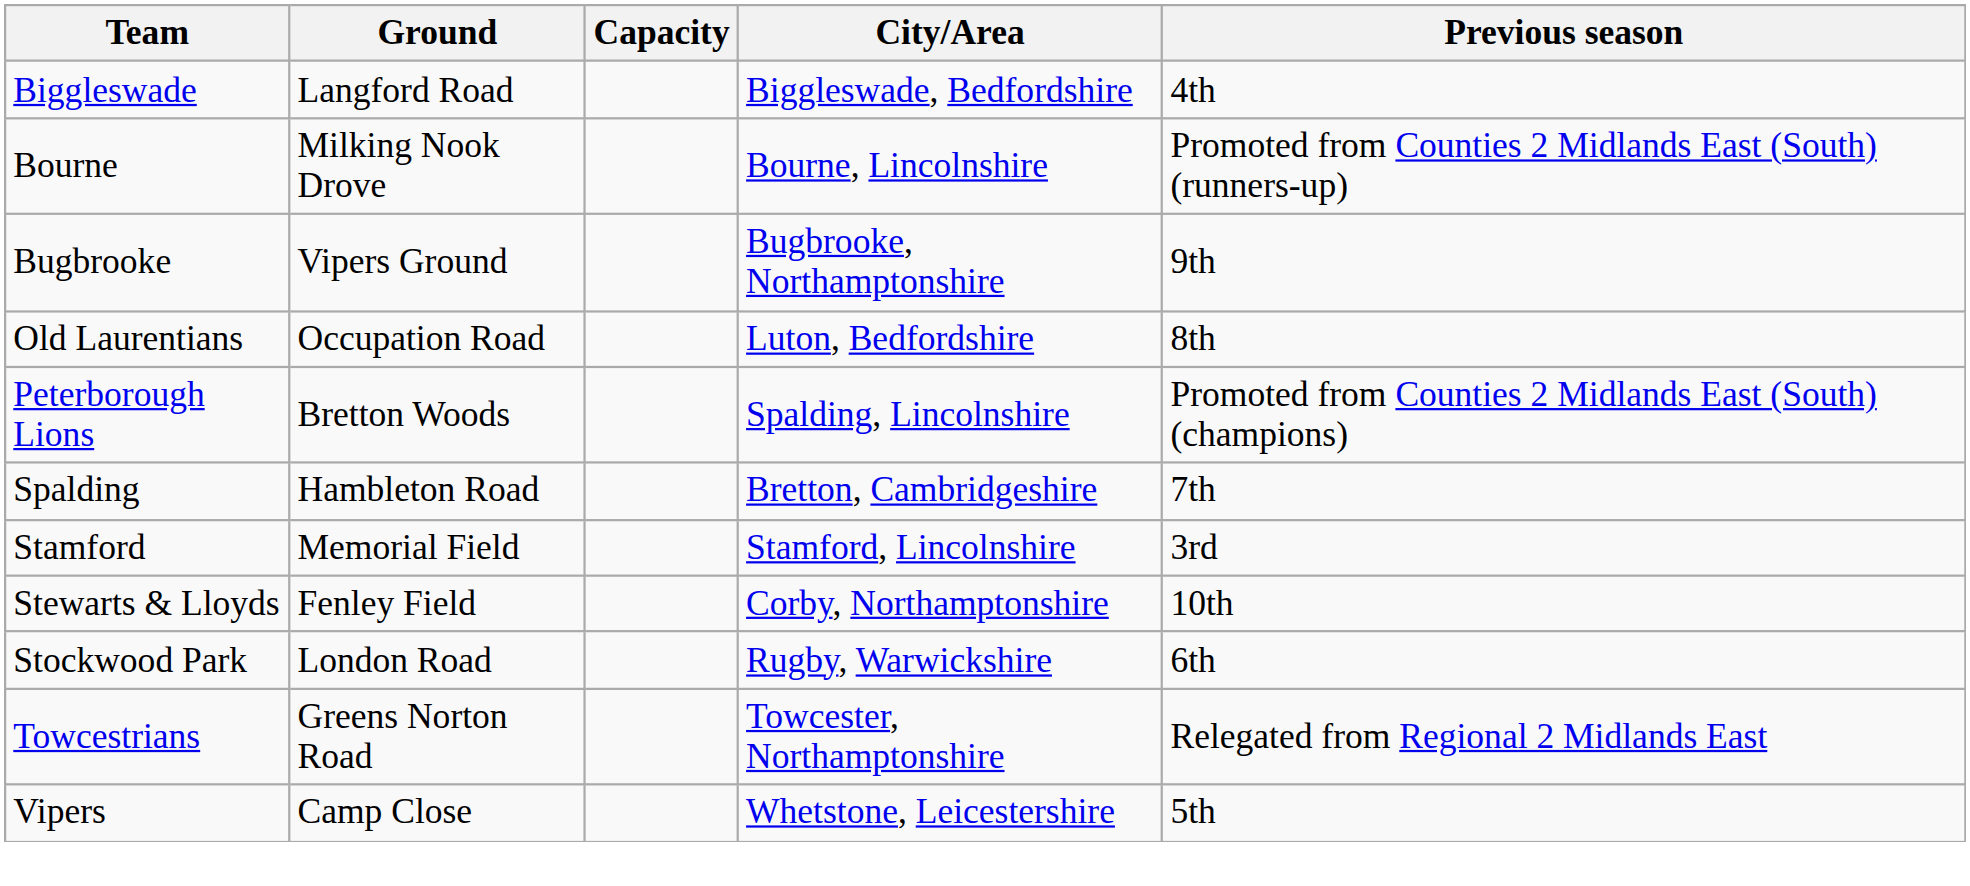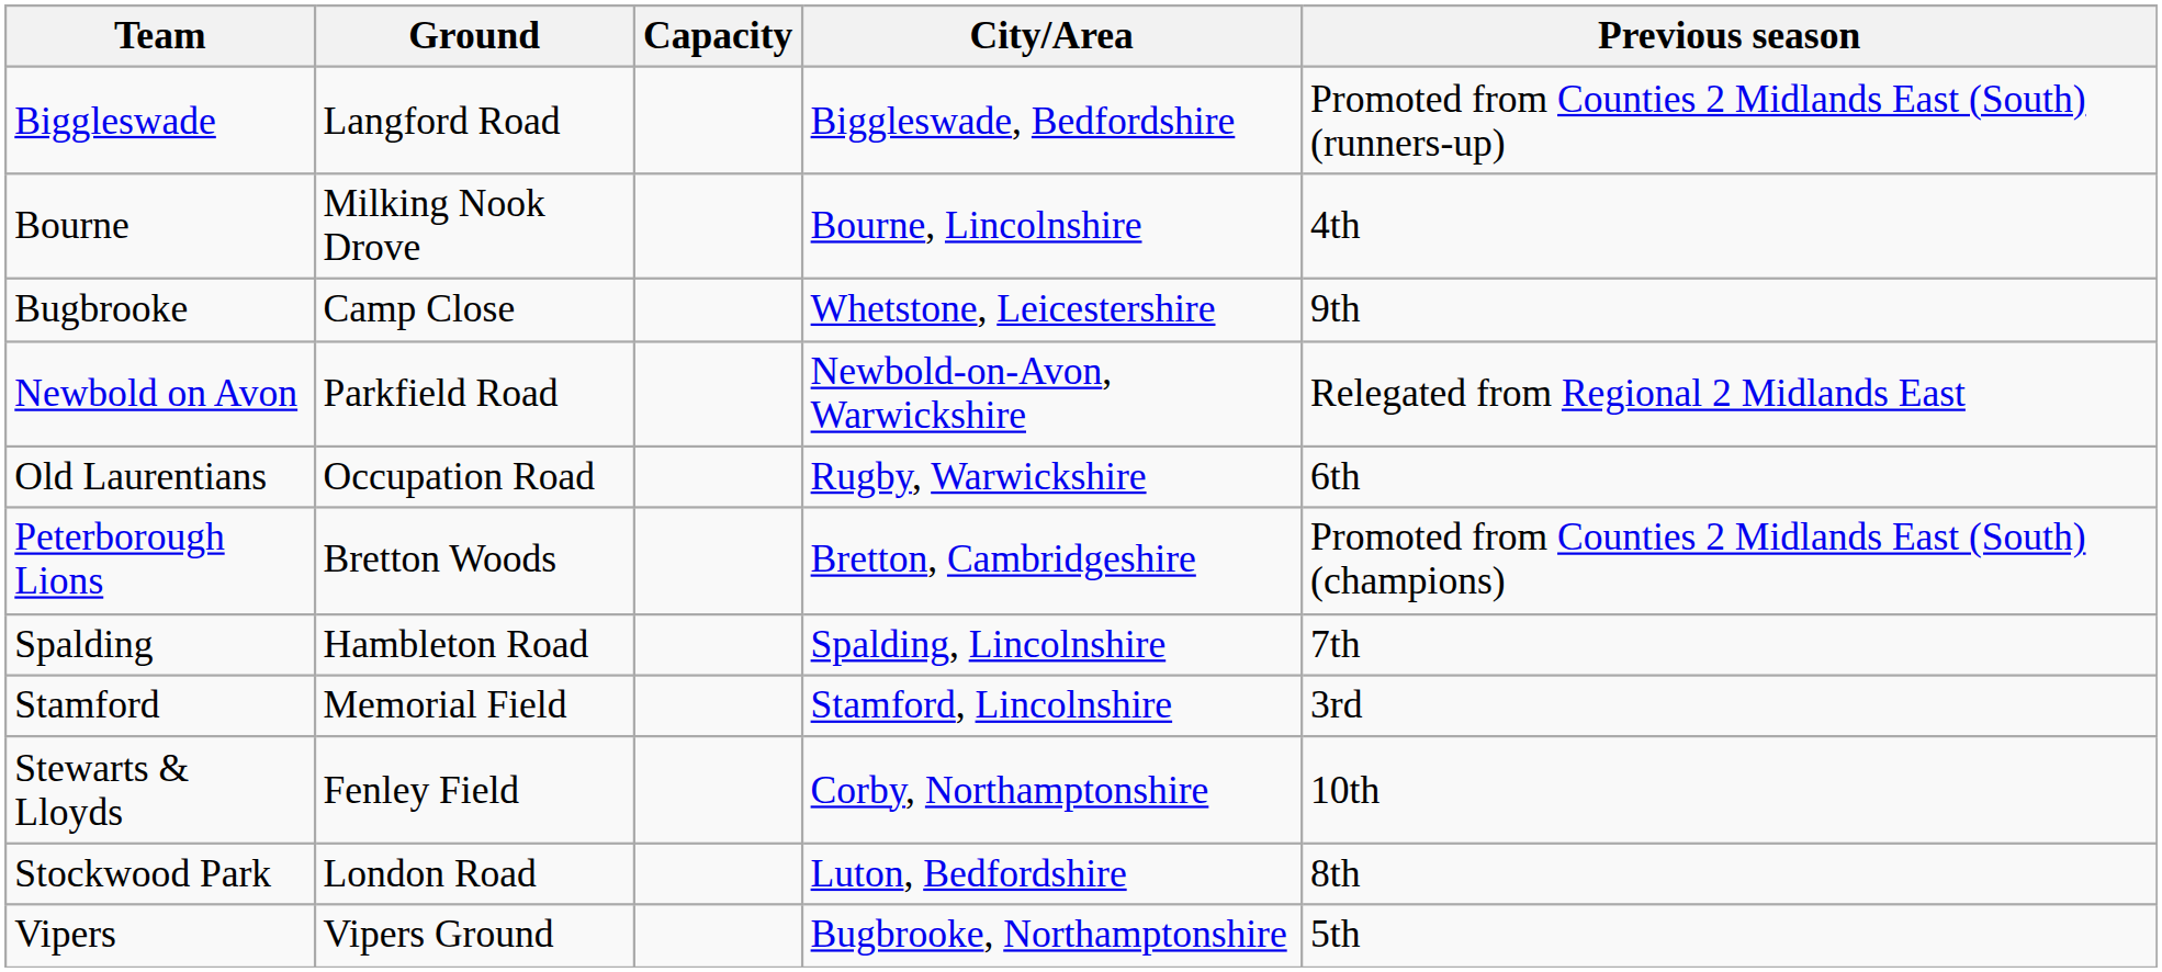Biggleswade | Previous season: 4th -> Promoted from Counties 2 Midlands East (South) (runners-up)
Bourne | Previous season: Promoted from Counties 2 Midlands East (South) (runners-up) -> 4th
Bugbrooke | Ground: Vipers Ground -> Camp Close
Bugbrooke | City/Area: Bugbrooke, Northamptonshire -> Whetstone, Leicestershire
+ row: Newbold on Avon | Parkfield Road | Newbold-on-Avon, Warwickshire | Relegated from Regional 2 Midlands East
Old Laurentians | City/Area: Luton, Bedfordshire -> Rugby, Warwickshire
Old Laurentians | Previous season: 8th -> 6th
Peterborough Lions | City/Area: Spalding, Lincolnshire -> Bretton, Cambridgeshire
Spalding | City/Area: Bretton, Cambridgeshire -> Spalding, Lincolnshire
Stockwood Park | City/Area: Rugby, Warwickshire -> Luton, Bedfordshire
Stockwood Park | Previous season: 6th -> 8th
- row: Towcestrians | Greens Norton Road | Towcester, Northamptonshire | Relegated from Regional 2 Midlands East
Vipers | Ground: Camp Close -> Vipers Ground
Vipers | City/Area: Whetstone, Leicestershire -> Bugbrooke, Northamptonshire
